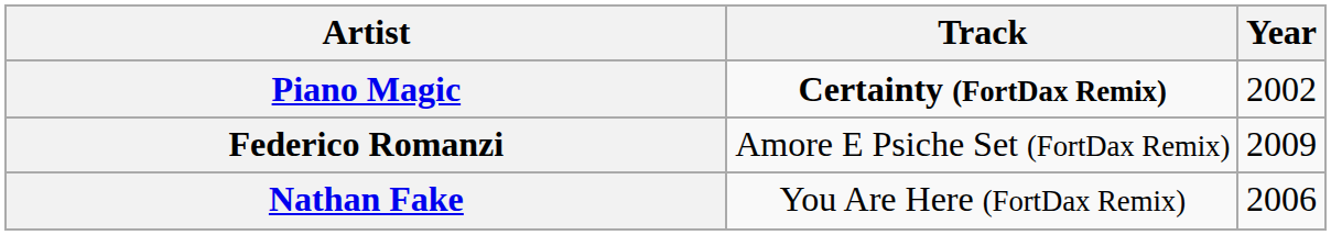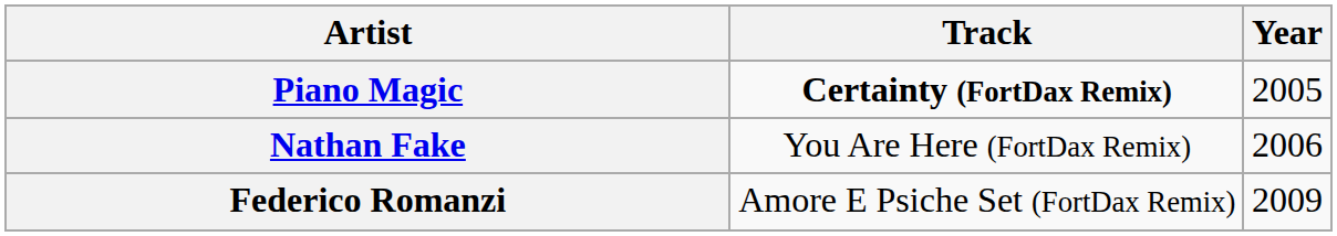Piano Magic | Year: 2002 -> 2005
rows swapped: Nathan Fake <-> Federico Romanzi
